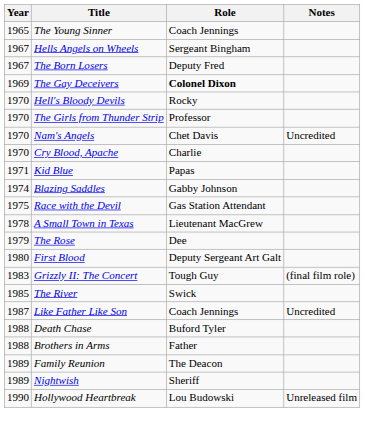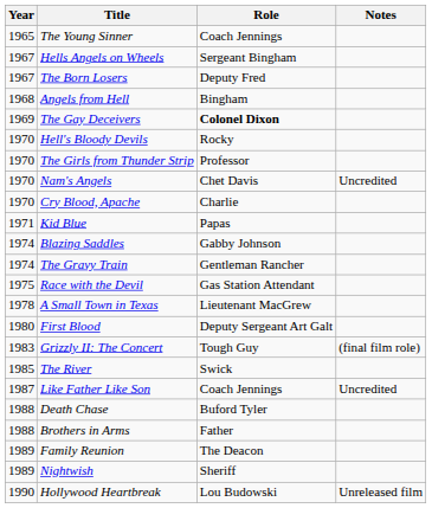+ row: 1968 | Angels from Hell | Bingham
+ row: 1974 | The Gravy Train | Gentleman Rancher
- row: 1979 | The Rose | Dee
